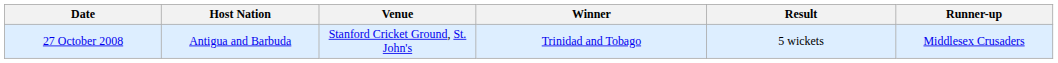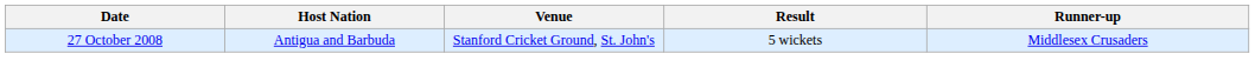- column: Winner | Trinidad and Tobago
